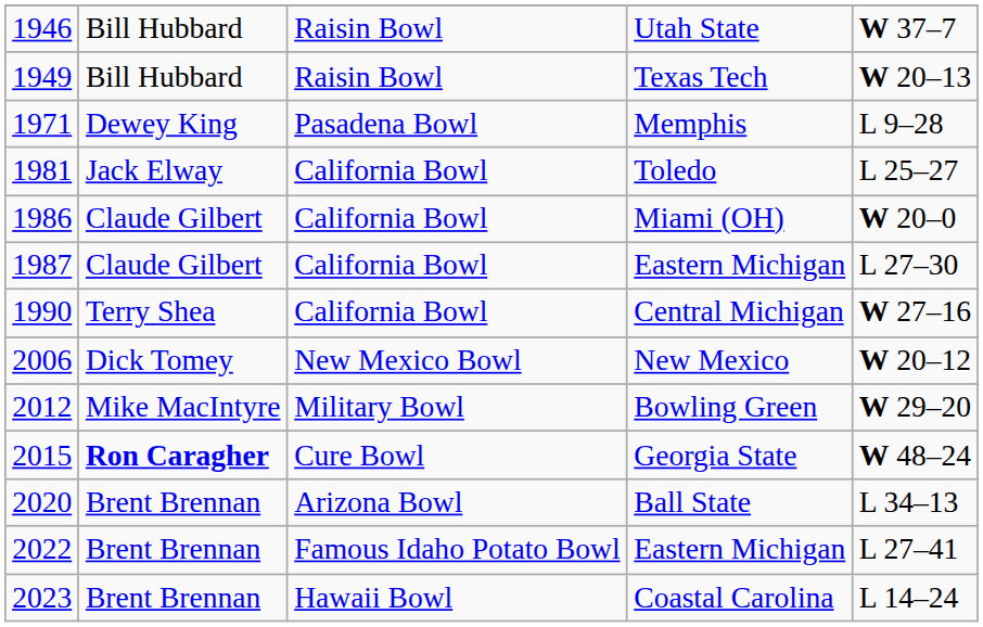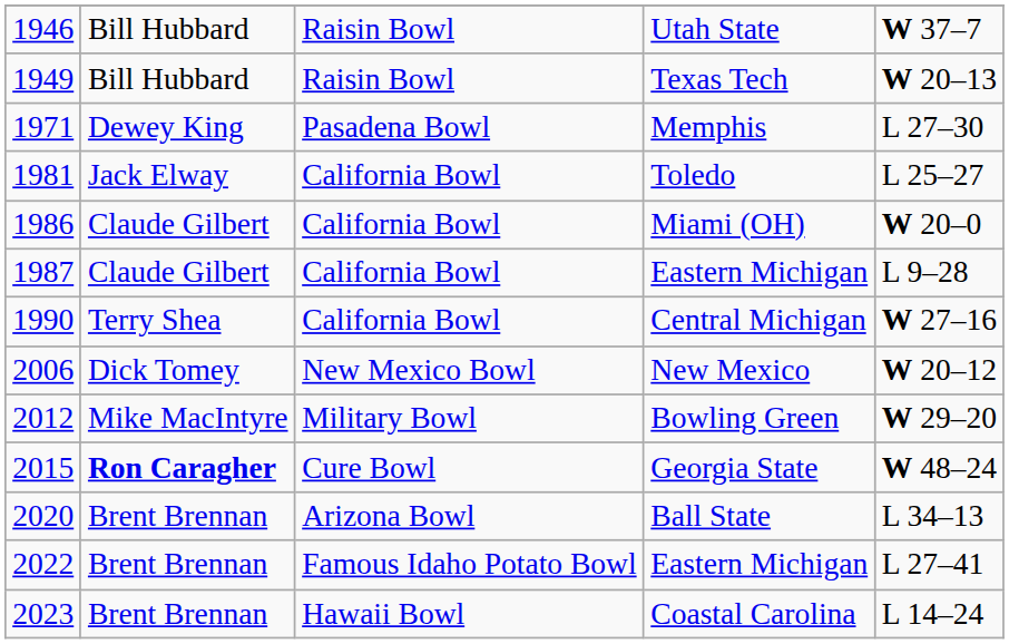Memphis | column 5: L 9–28 -> L 27–30
1987 / Eastern Michigan | column 5: L 27–30 -> L 9–28
